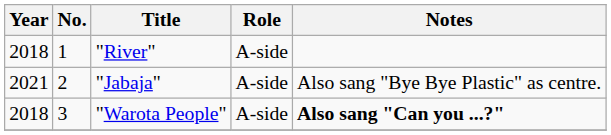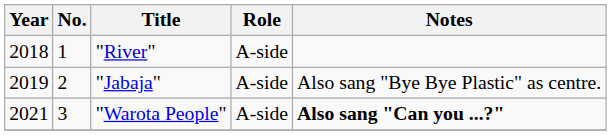"Jabaja" | Year: 2021 -> 2019
"Warota People" | Year: 2018 -> 2021
